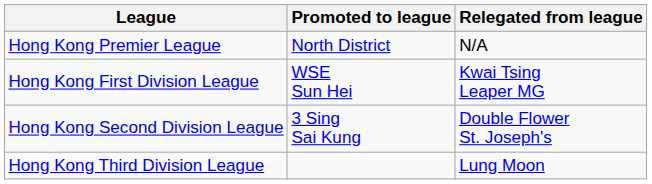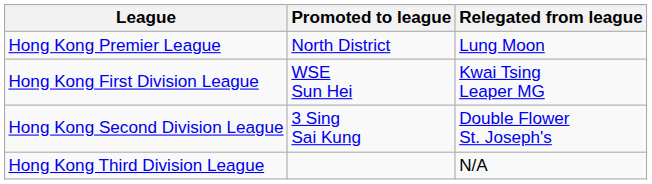Hong Kong Premier League | Relegated from league: N/A -> Lung Moon
Hong Kong Third Division League | Relegated from league: Lung Moon -> N/A
